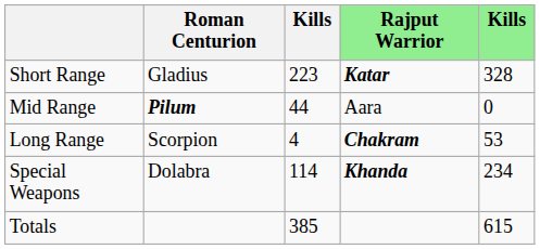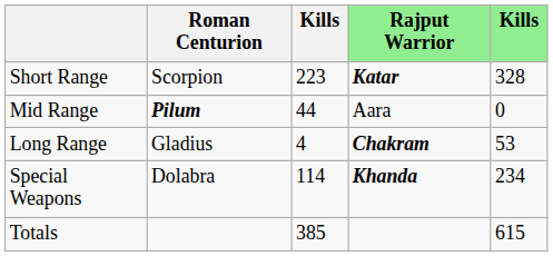Short Range | Roman Centurion: Gladius -> Scorpion
Long Range | Roman Centurion: Scorpion -> Gladius
